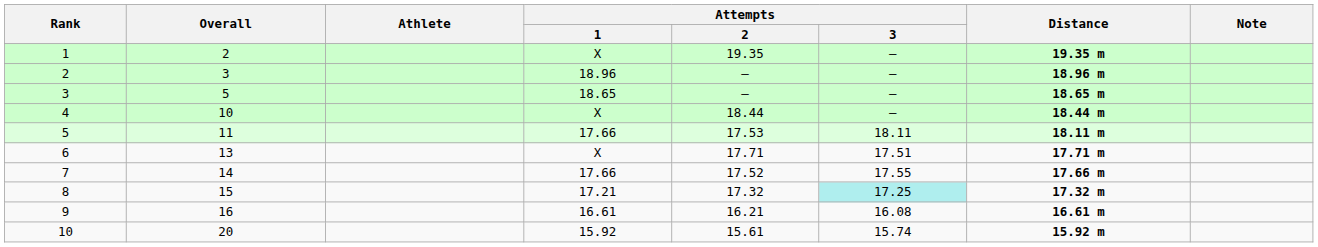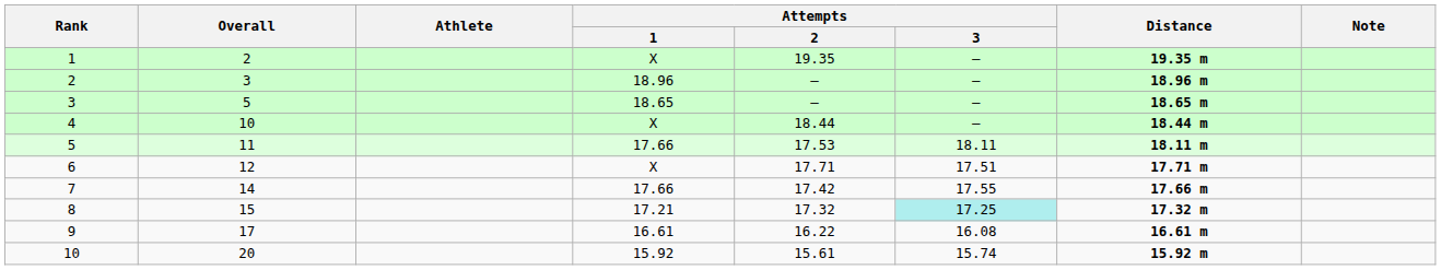6 | Overall: 13 -> 12
7 | Attempts / 2: 17.52 -> 17.42
9 | Overall: 16 -> 17
9 | Attempts / 2: 16.21 -> 16.22
